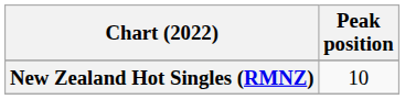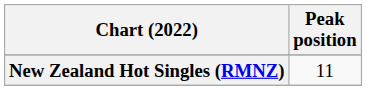New Zealand Hot Singles (RMNZ) | Peak position: 10 -> 11
